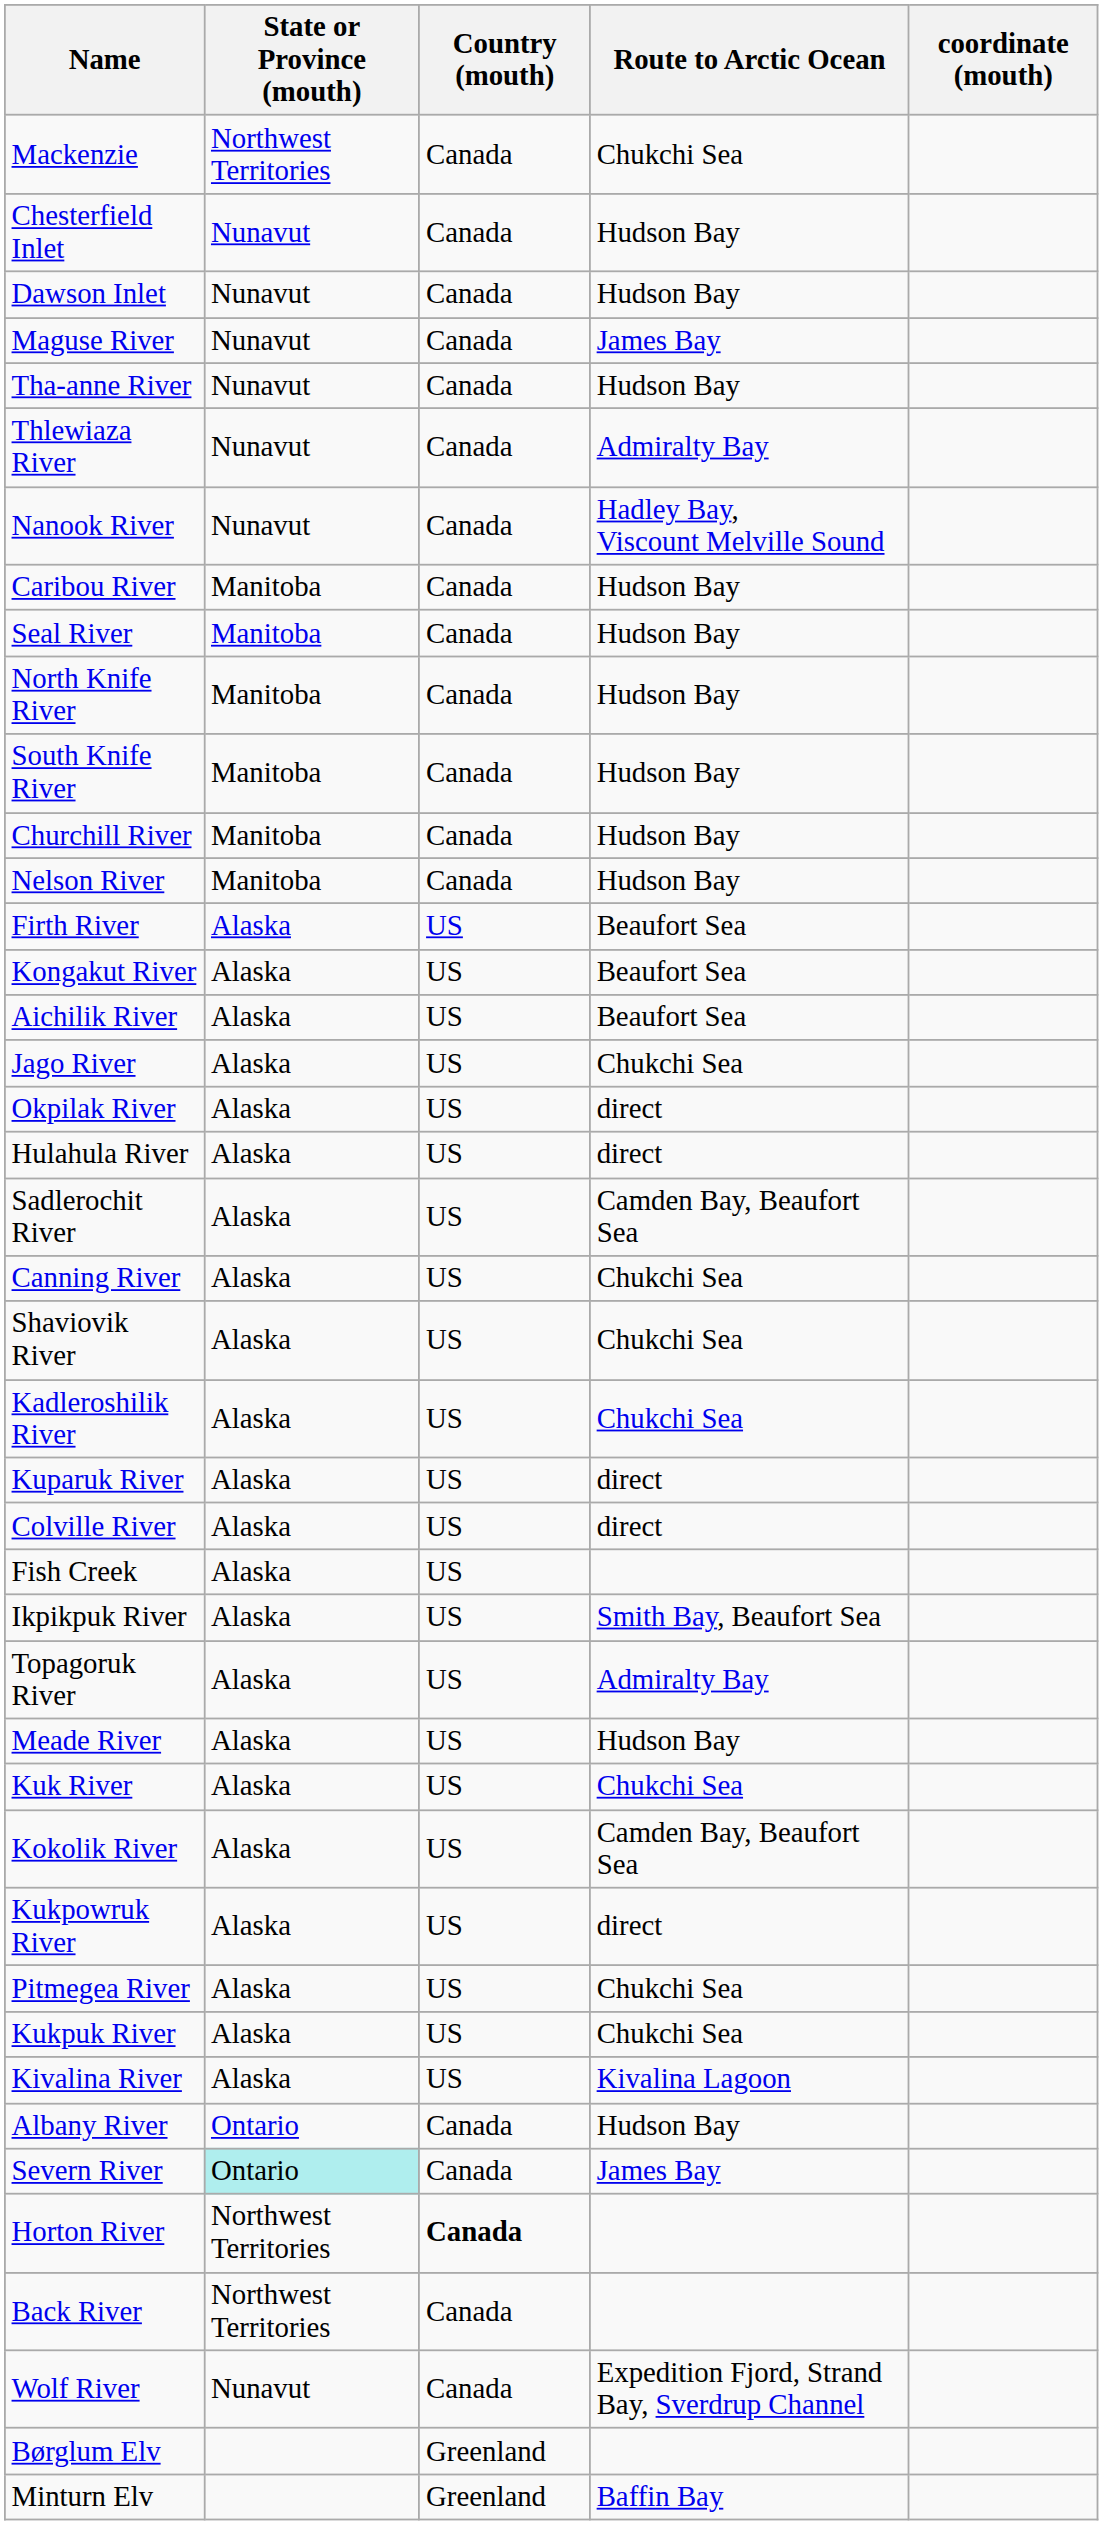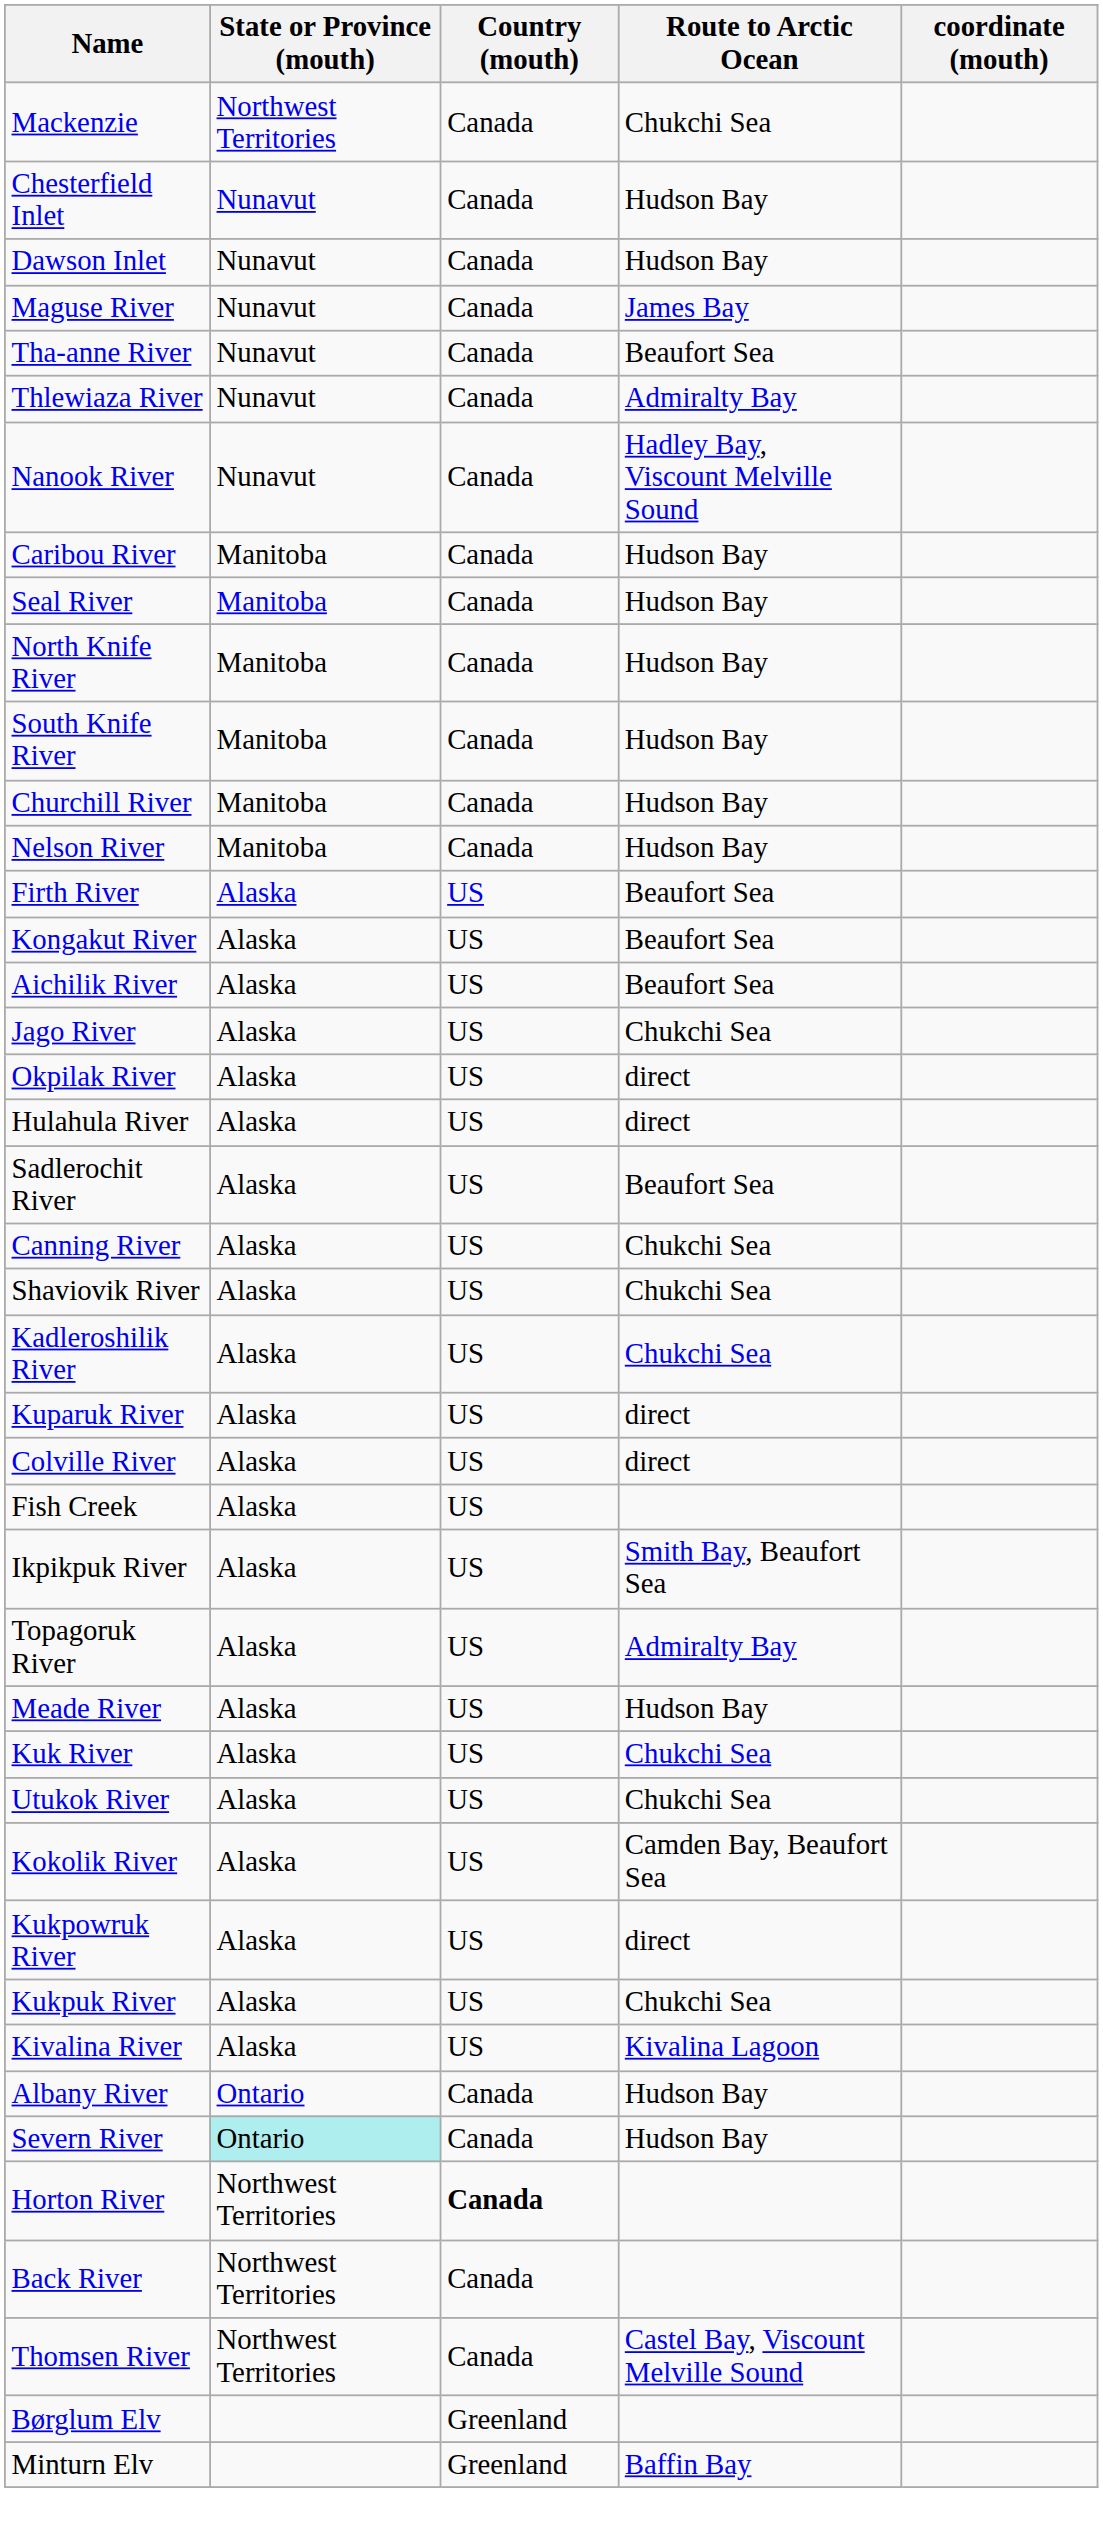Tha-anne River | Route to Arctic Ocean: Hudson Bay -> Beaufort Sea
Sadlerochit River | Route to Arctic Ocean: Camden Bay, Beaufort Sea -> Beaufort Sea
+ row: Utukok River | Alaska | US | Chukchi Sea
- row: Pitmegea River | Alaska | US | Chukchi Sea
Severn River | Route to Arctic Ocean: James Bay -> Hudson Bay
+ row: Thomsen River | Northwest Territories | Canada | Castel Bay, Viscount Melville Sound
- row: Wolf River | Nunavut | Canada | Expedition Fjord, Strand Bay, Sverdrup Channel
